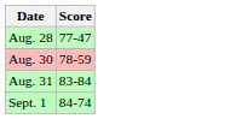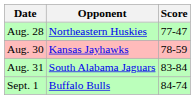+ column: Opponent | Northeastern Huskies | Kansas Jayhawks | South Alabama Jaguars | Buffalo Bulls
